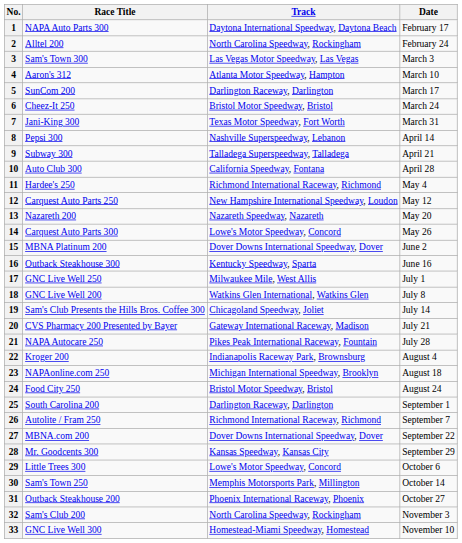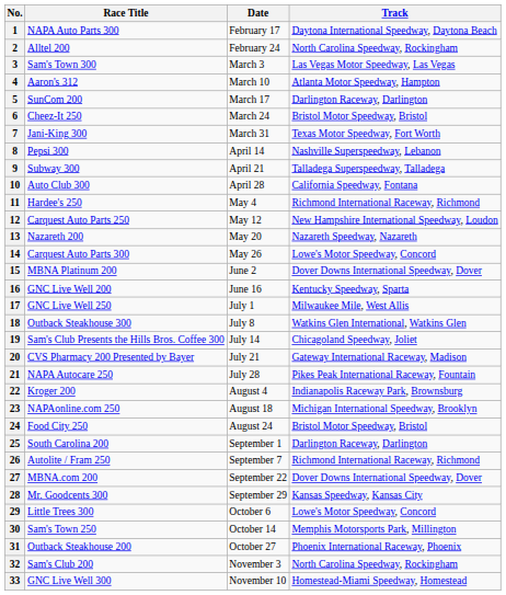columns swapped: Track <-> Date
16 | Race Title: Outback Steakhouse 300 -> GNC Live Well 200
18 | Race Title: GNC Live Well 200 -> Outback Steakhouse 300
